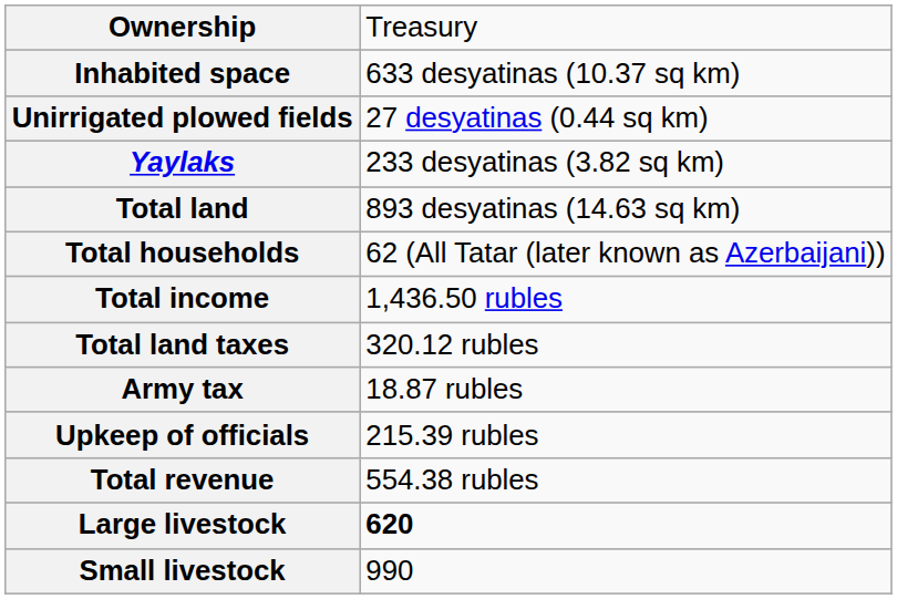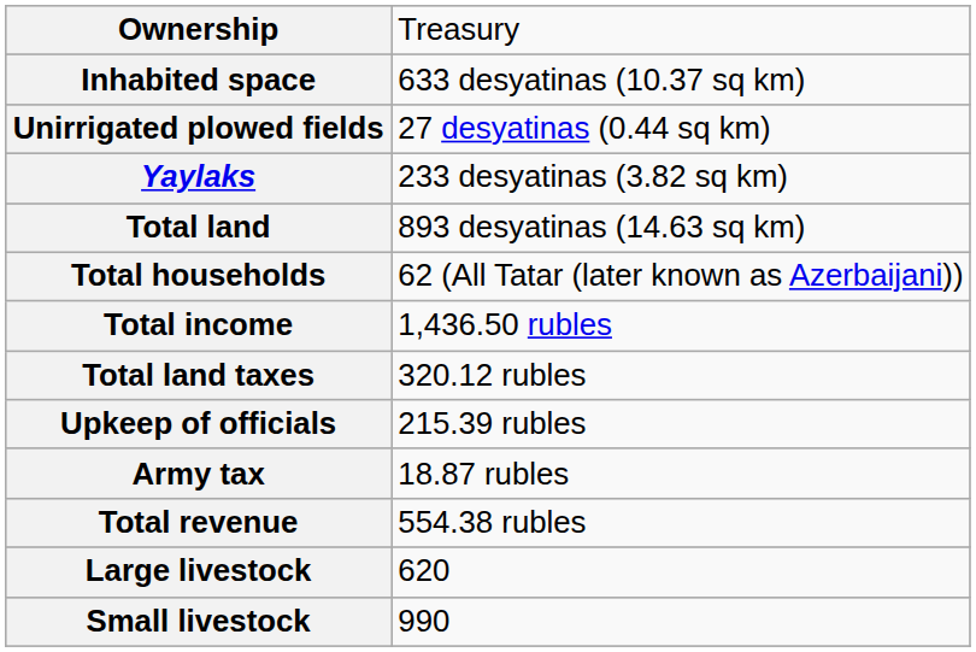rows swapped: Army tax <-> Upkeep of officials
Large livestock | column 2: bold -> normal
